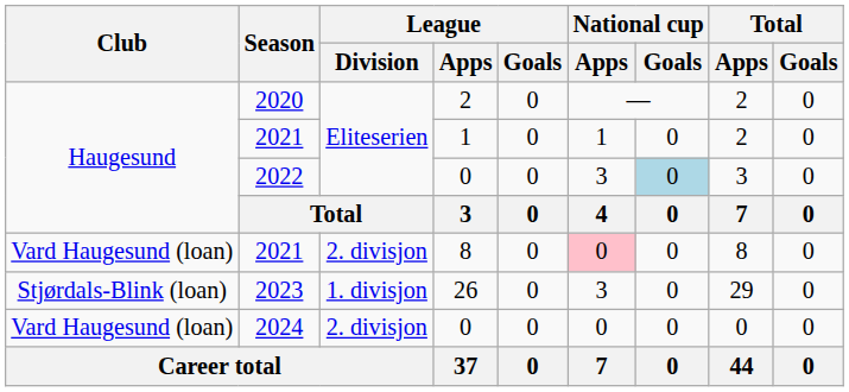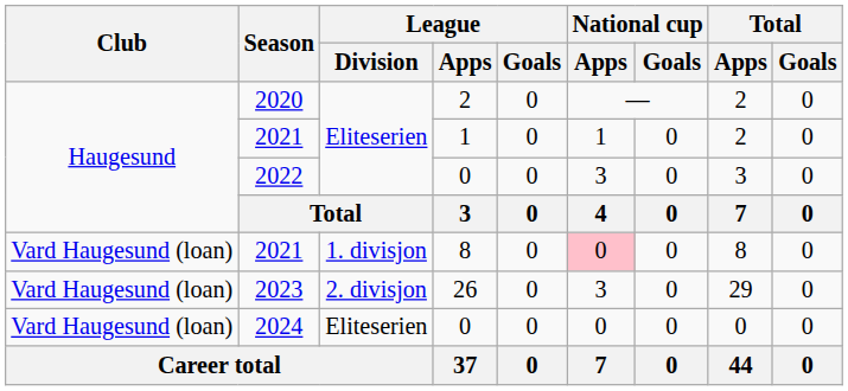2022 | National cup / Goals: lightblue background -> no background
2021 / 8 | League / Division: 2. divisjon -> 1. divisjon
2023 | Club: Stjørdals-Blink (loan) -> Vard Haugesund (loan)
2023 | League / Division: 1. divisjon -> 2. divisjon
2024 | League / Division: 2. divisjon -> Eliteserien
